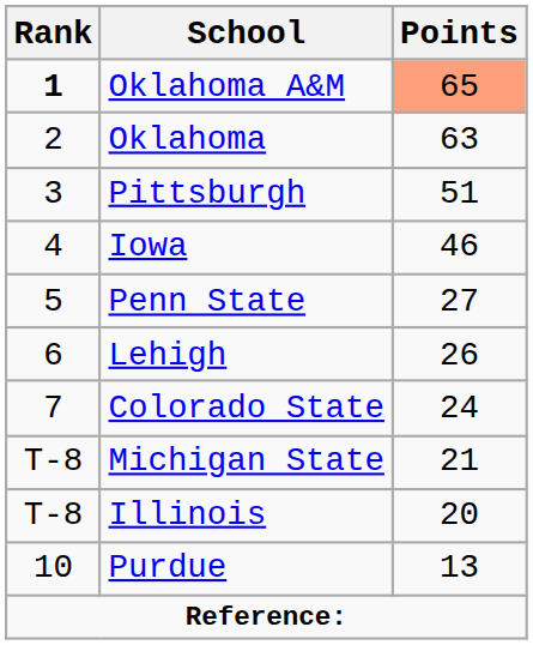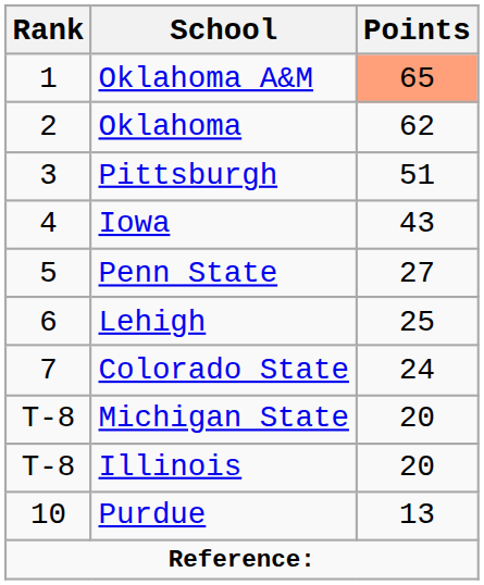Oklahoma A&M | Rank: bold -> normal
Oklahoma | Points: 63 -> 62
Iowa | Points: 46 -> 43
Lehigh | Points: 26 -> 25
Michigan State | Points: 21 -> 20
